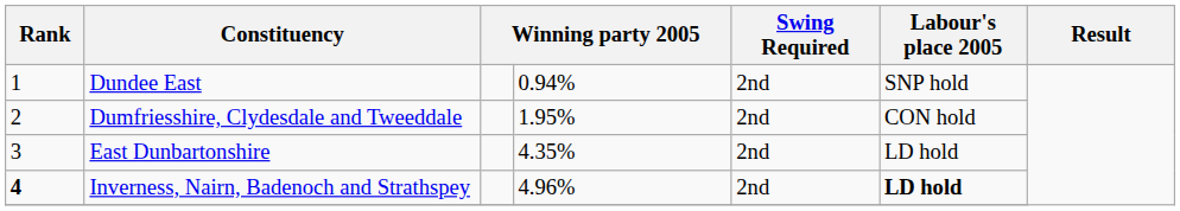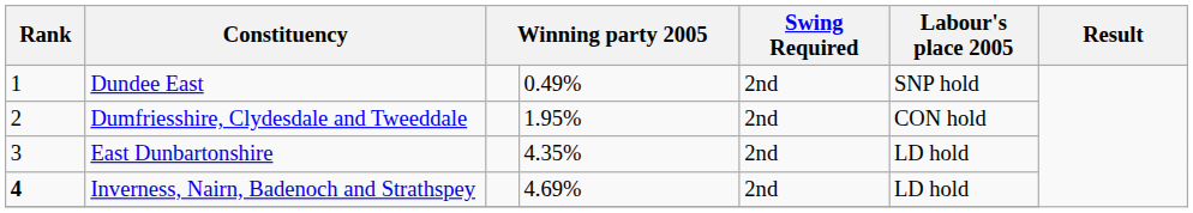Dundee East | column 4: 0.94% -> 0.49%
Inverness, Nairn, Badenoch and Strathspey | column 4: 4.96% -> 4.69%
Inverness, Nairn, Badenoch and Strathspey | Labour's place 2005: bold -> normal
